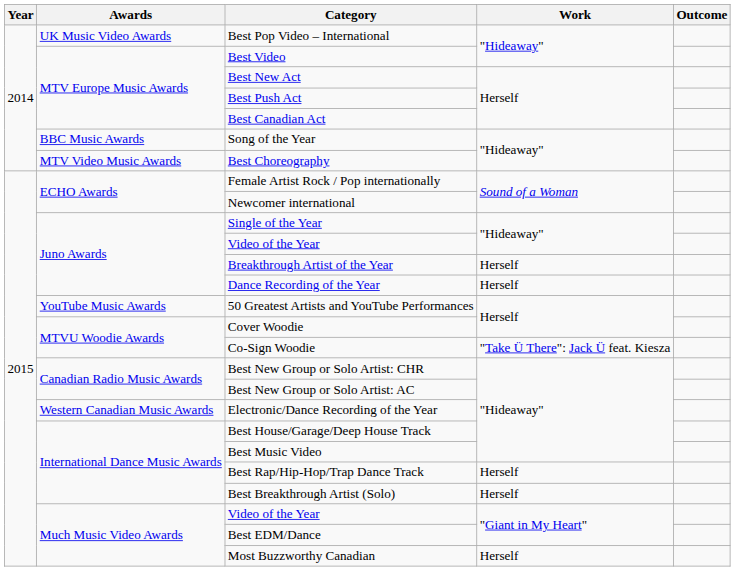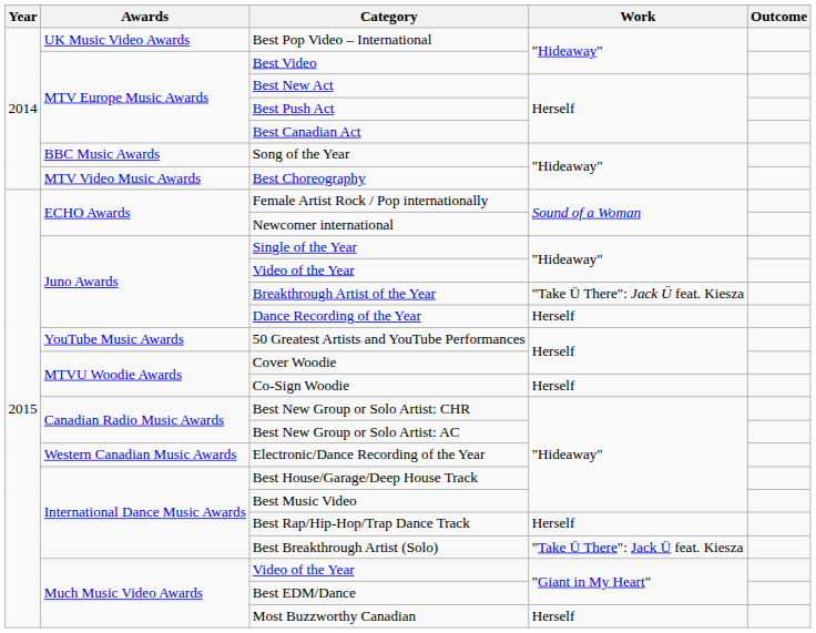Breakthrough Artist of the Year | Work: Herself -> "Take Ü There": Jack Ü feat. Kiesza
Co-Sign Woodie | Work: "Take Ü There": Jack Ü feat. Kiesza -> Herself
Best Breakthrough Artist (Solo) | Work: Herself -> "Take Ü There": Jack Ü feat. Kiesza
